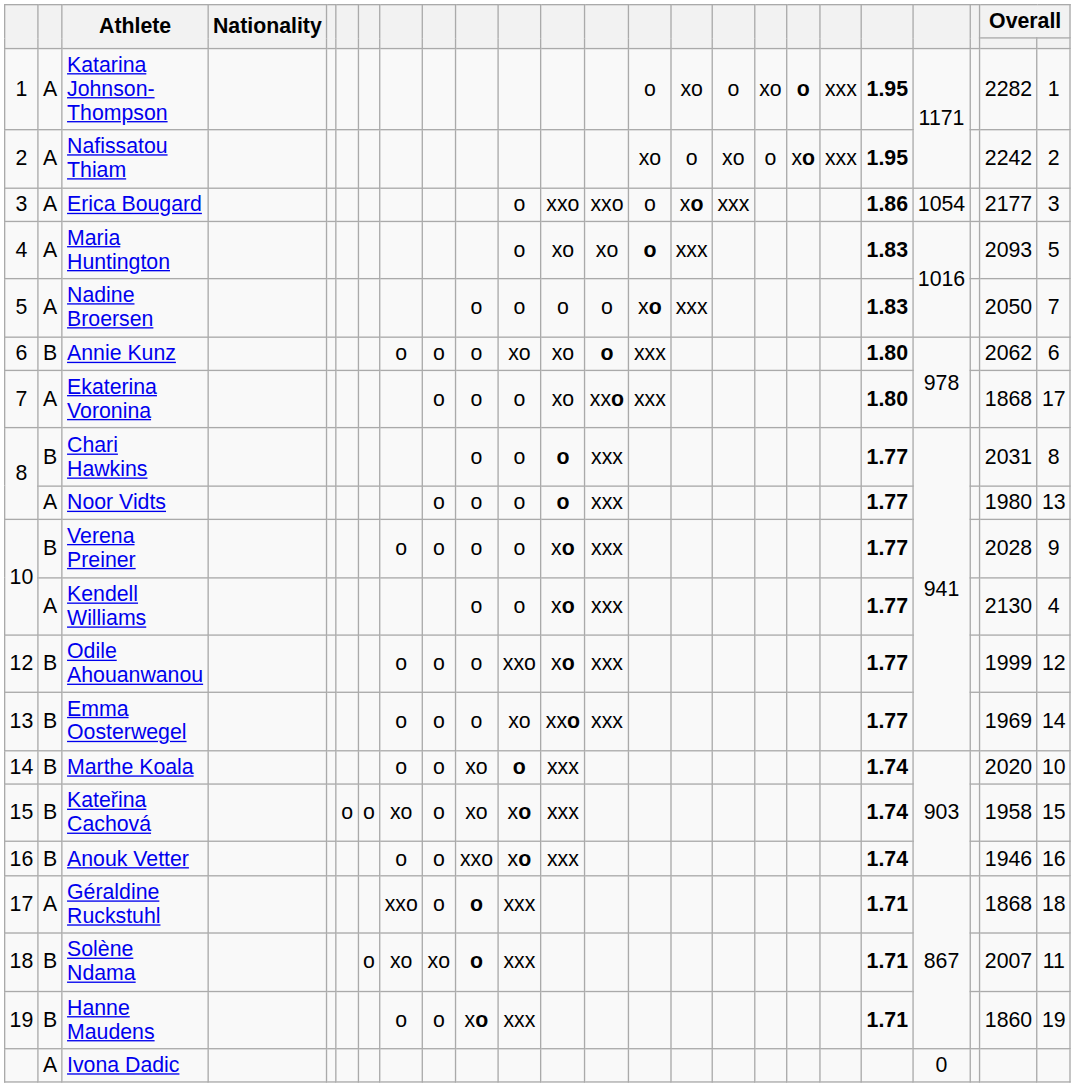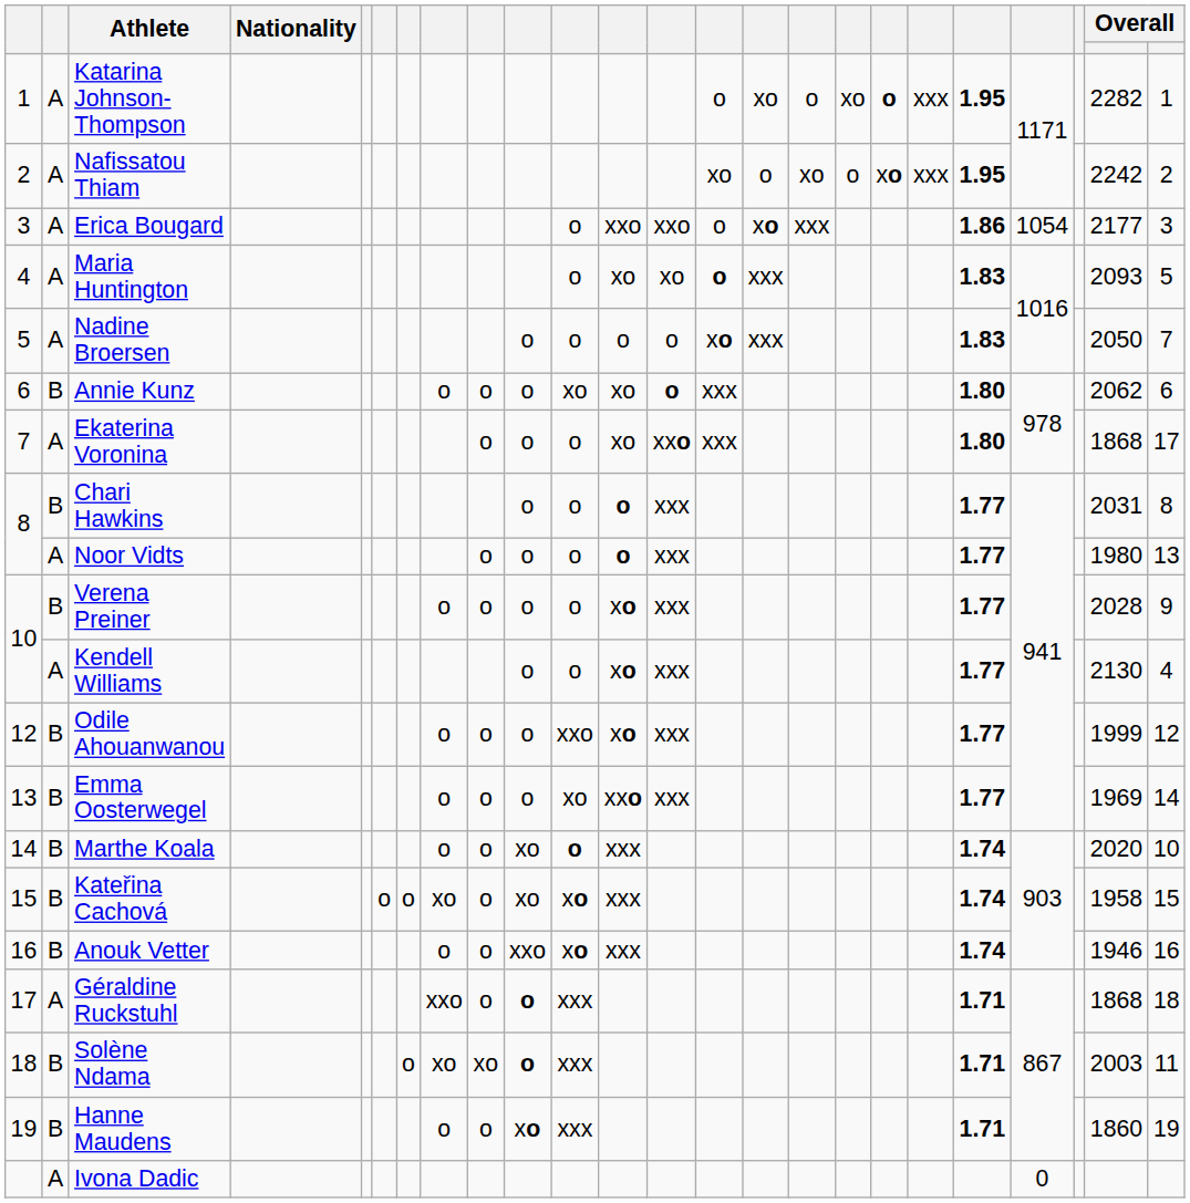Solène Ndama | column 23: 2007 -> 2003
